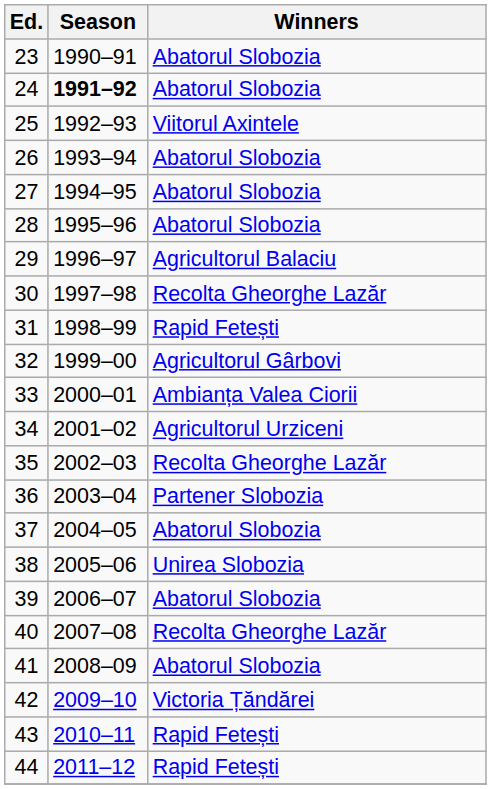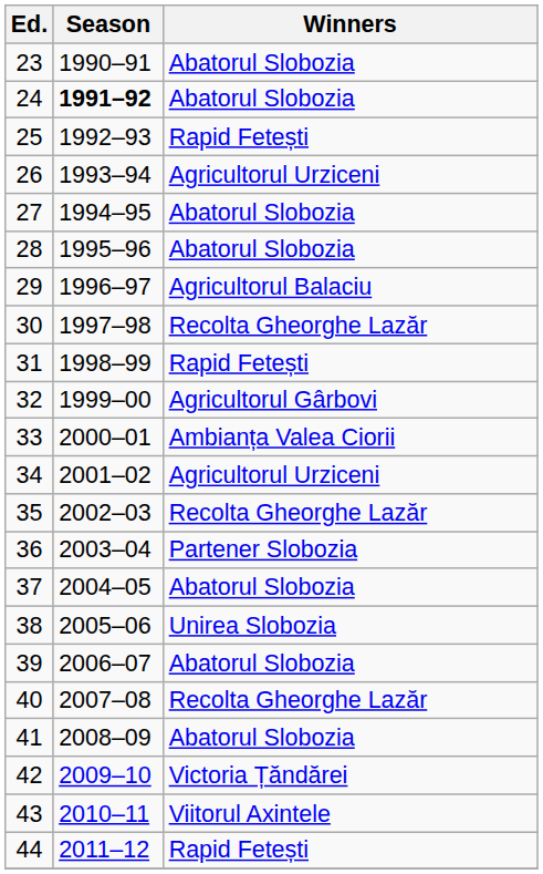25 | Winners: Viitorul Axintele -> Rapid Fetești
26 | Winners: Abatorul Slobozia -> Agricultorul Urziceni
43 | Winners: Rapid Fetești -> Viitorul Axintele
